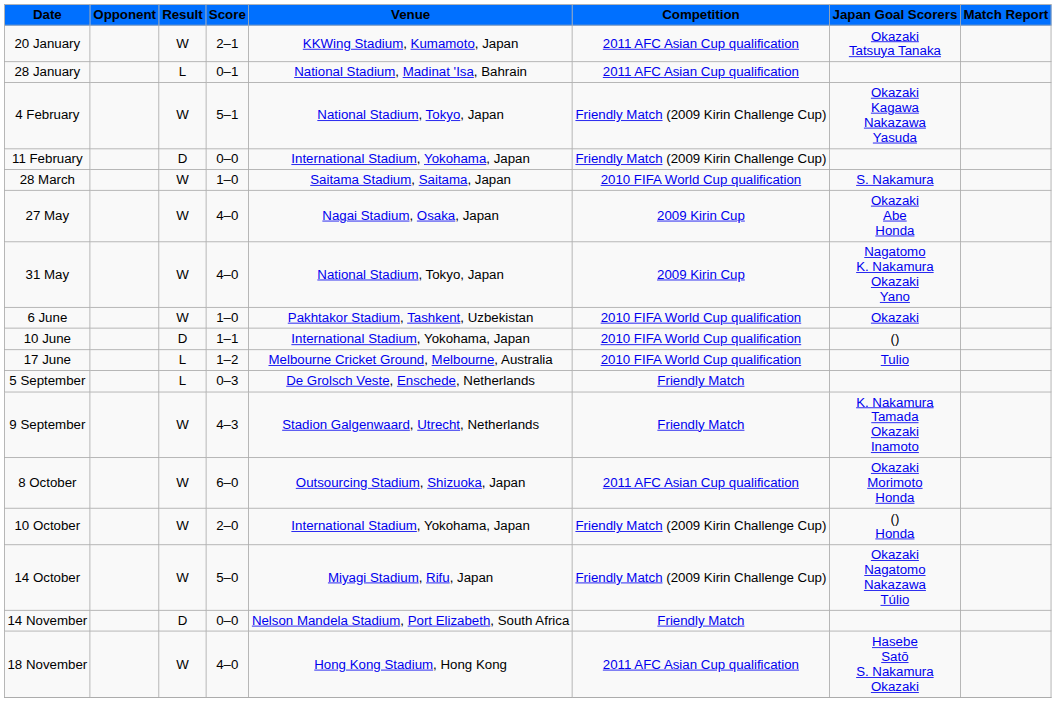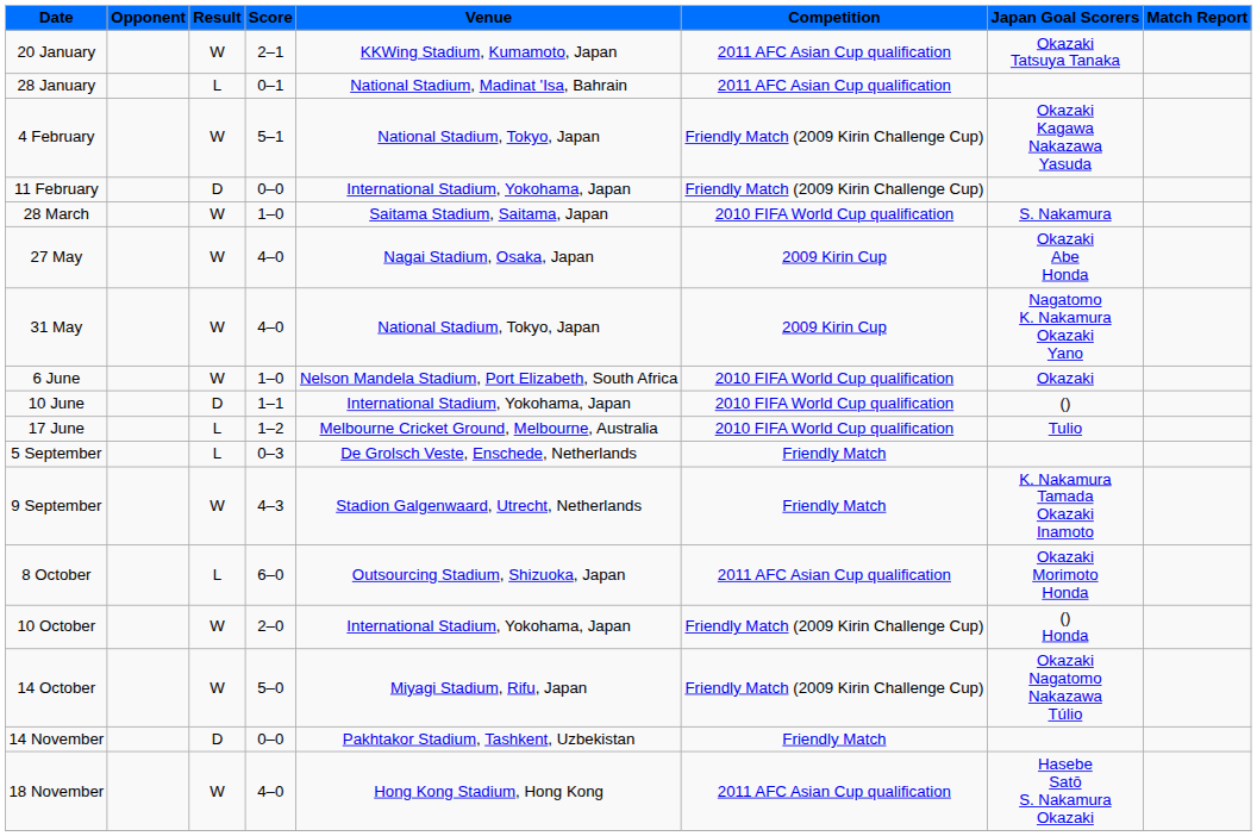6 June | Venue: Pakhtakor Stadium, Tashkent, Uzbekistan -> Nelson Mandela Stadium, Port Elizabeth, South Africa
8 October | Result: W -> L
14 November | Venue: Nelson Mandela Stadium, Port Elizabeth, South Africa -> Pakhtakor Stadium, Tashkent, Uzbekistan
